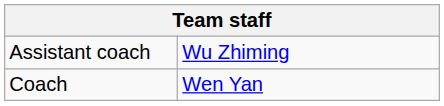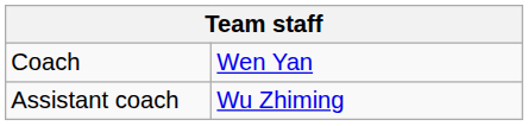rows swapped: Coach <-> Assistant coach
